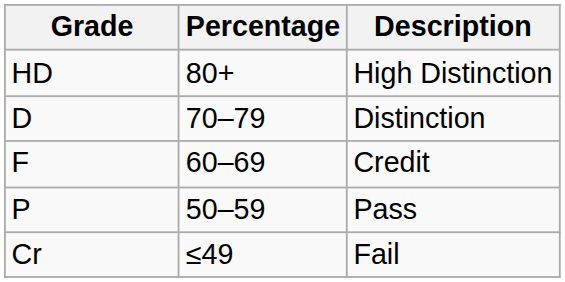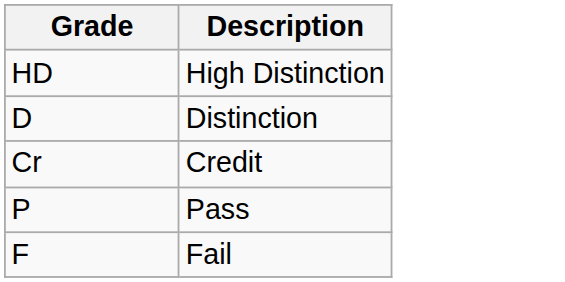- column: Percentage | 80+ | 70–79 | 60–69 | 50–59 | ≤49
Credit | Grade: F -> Cr
Fail | Grade: Cr -> F
